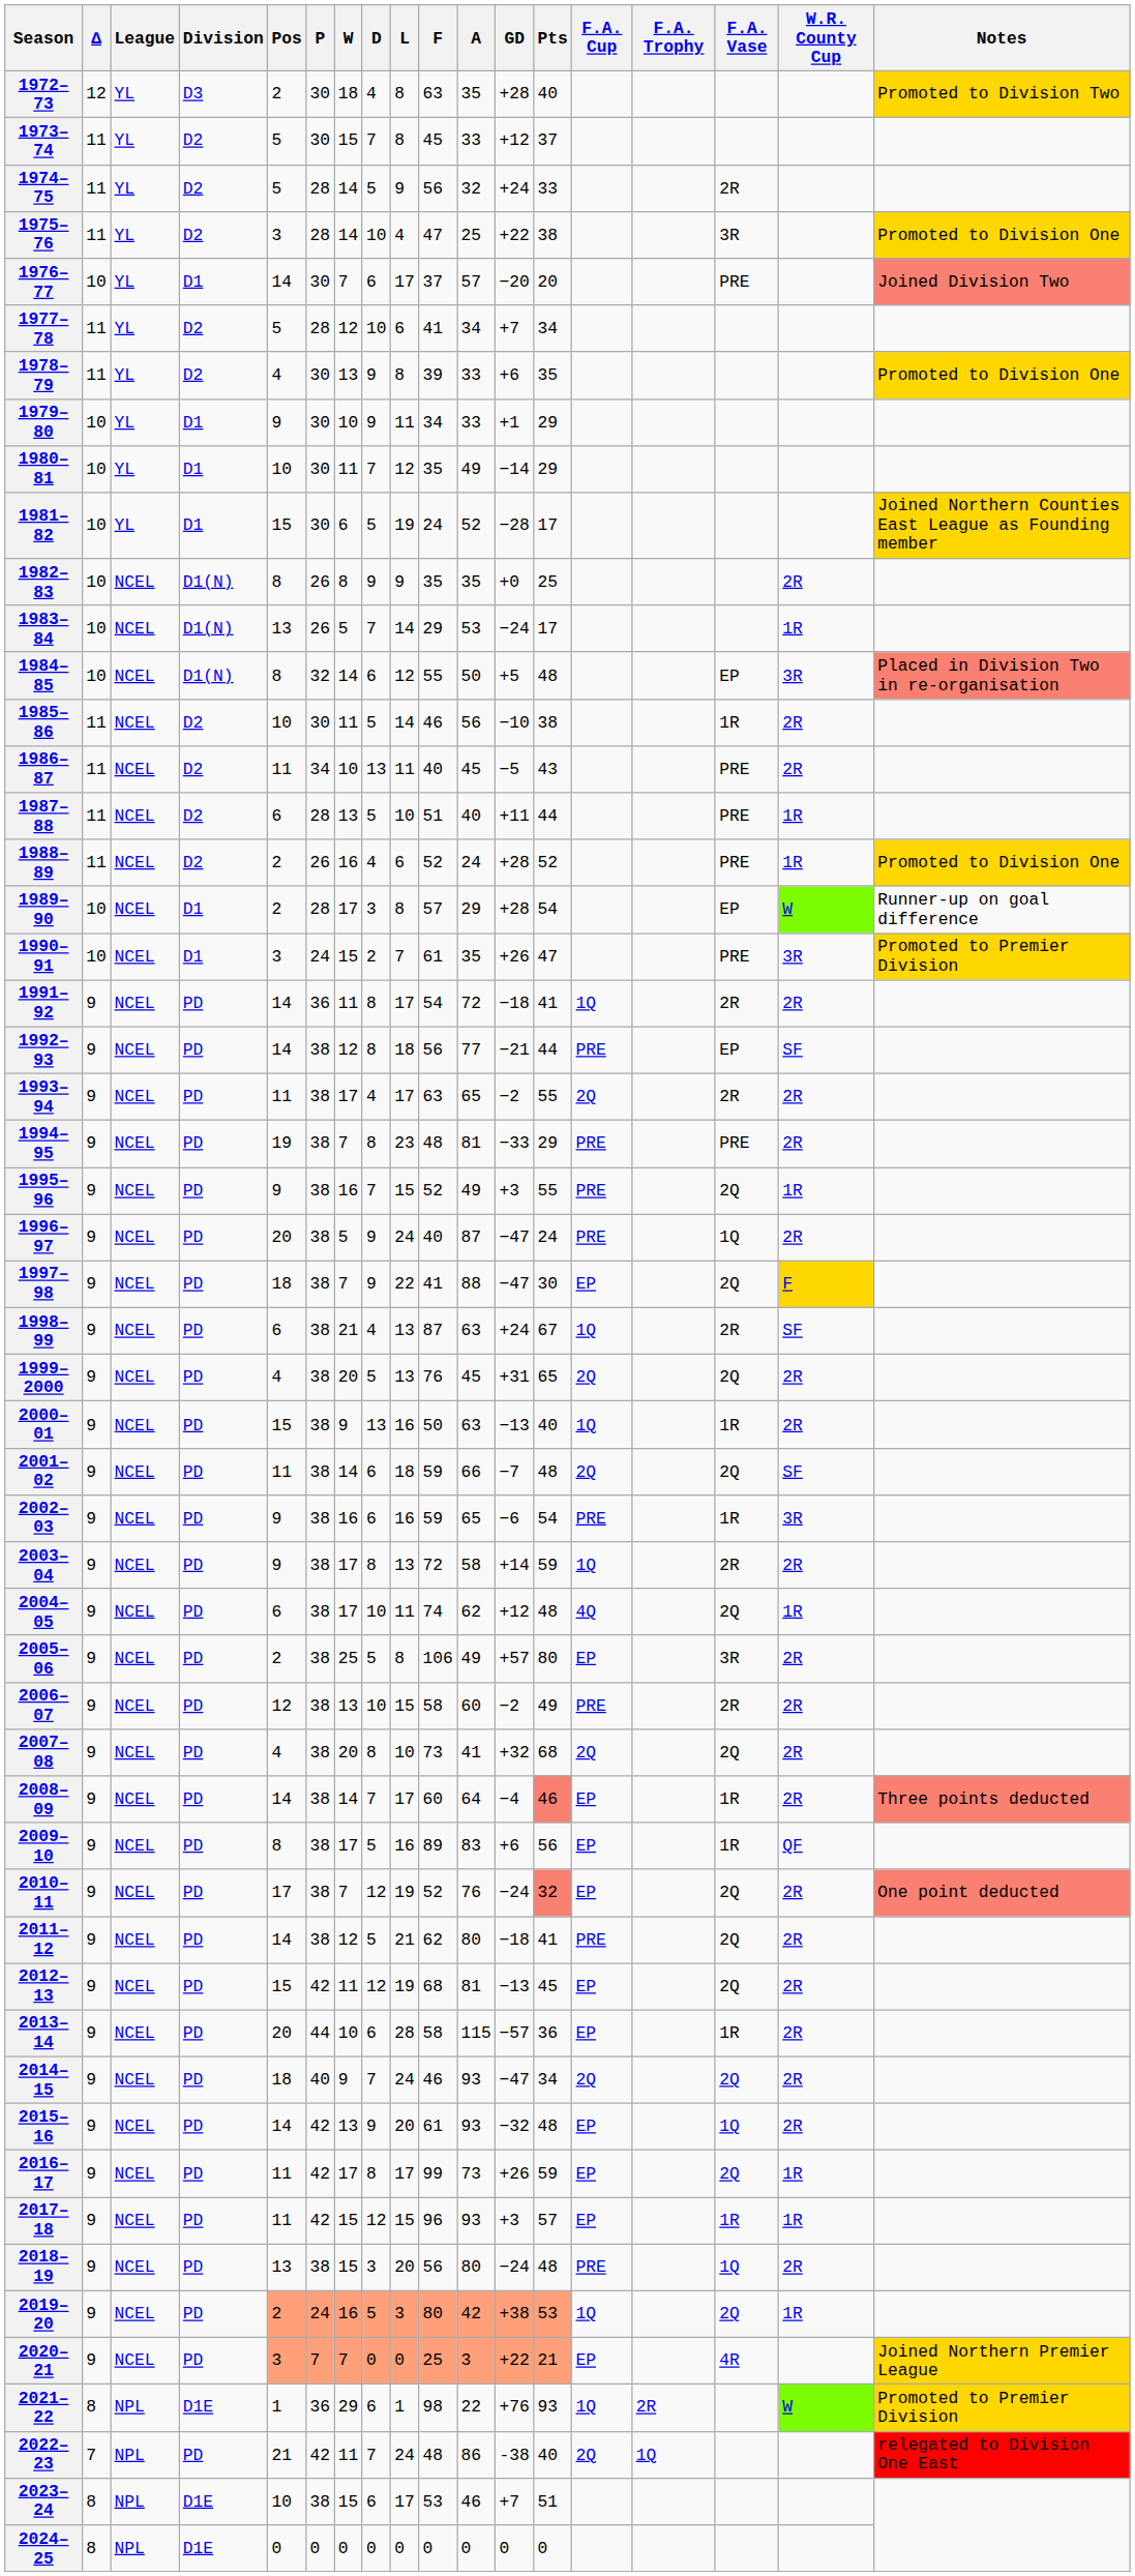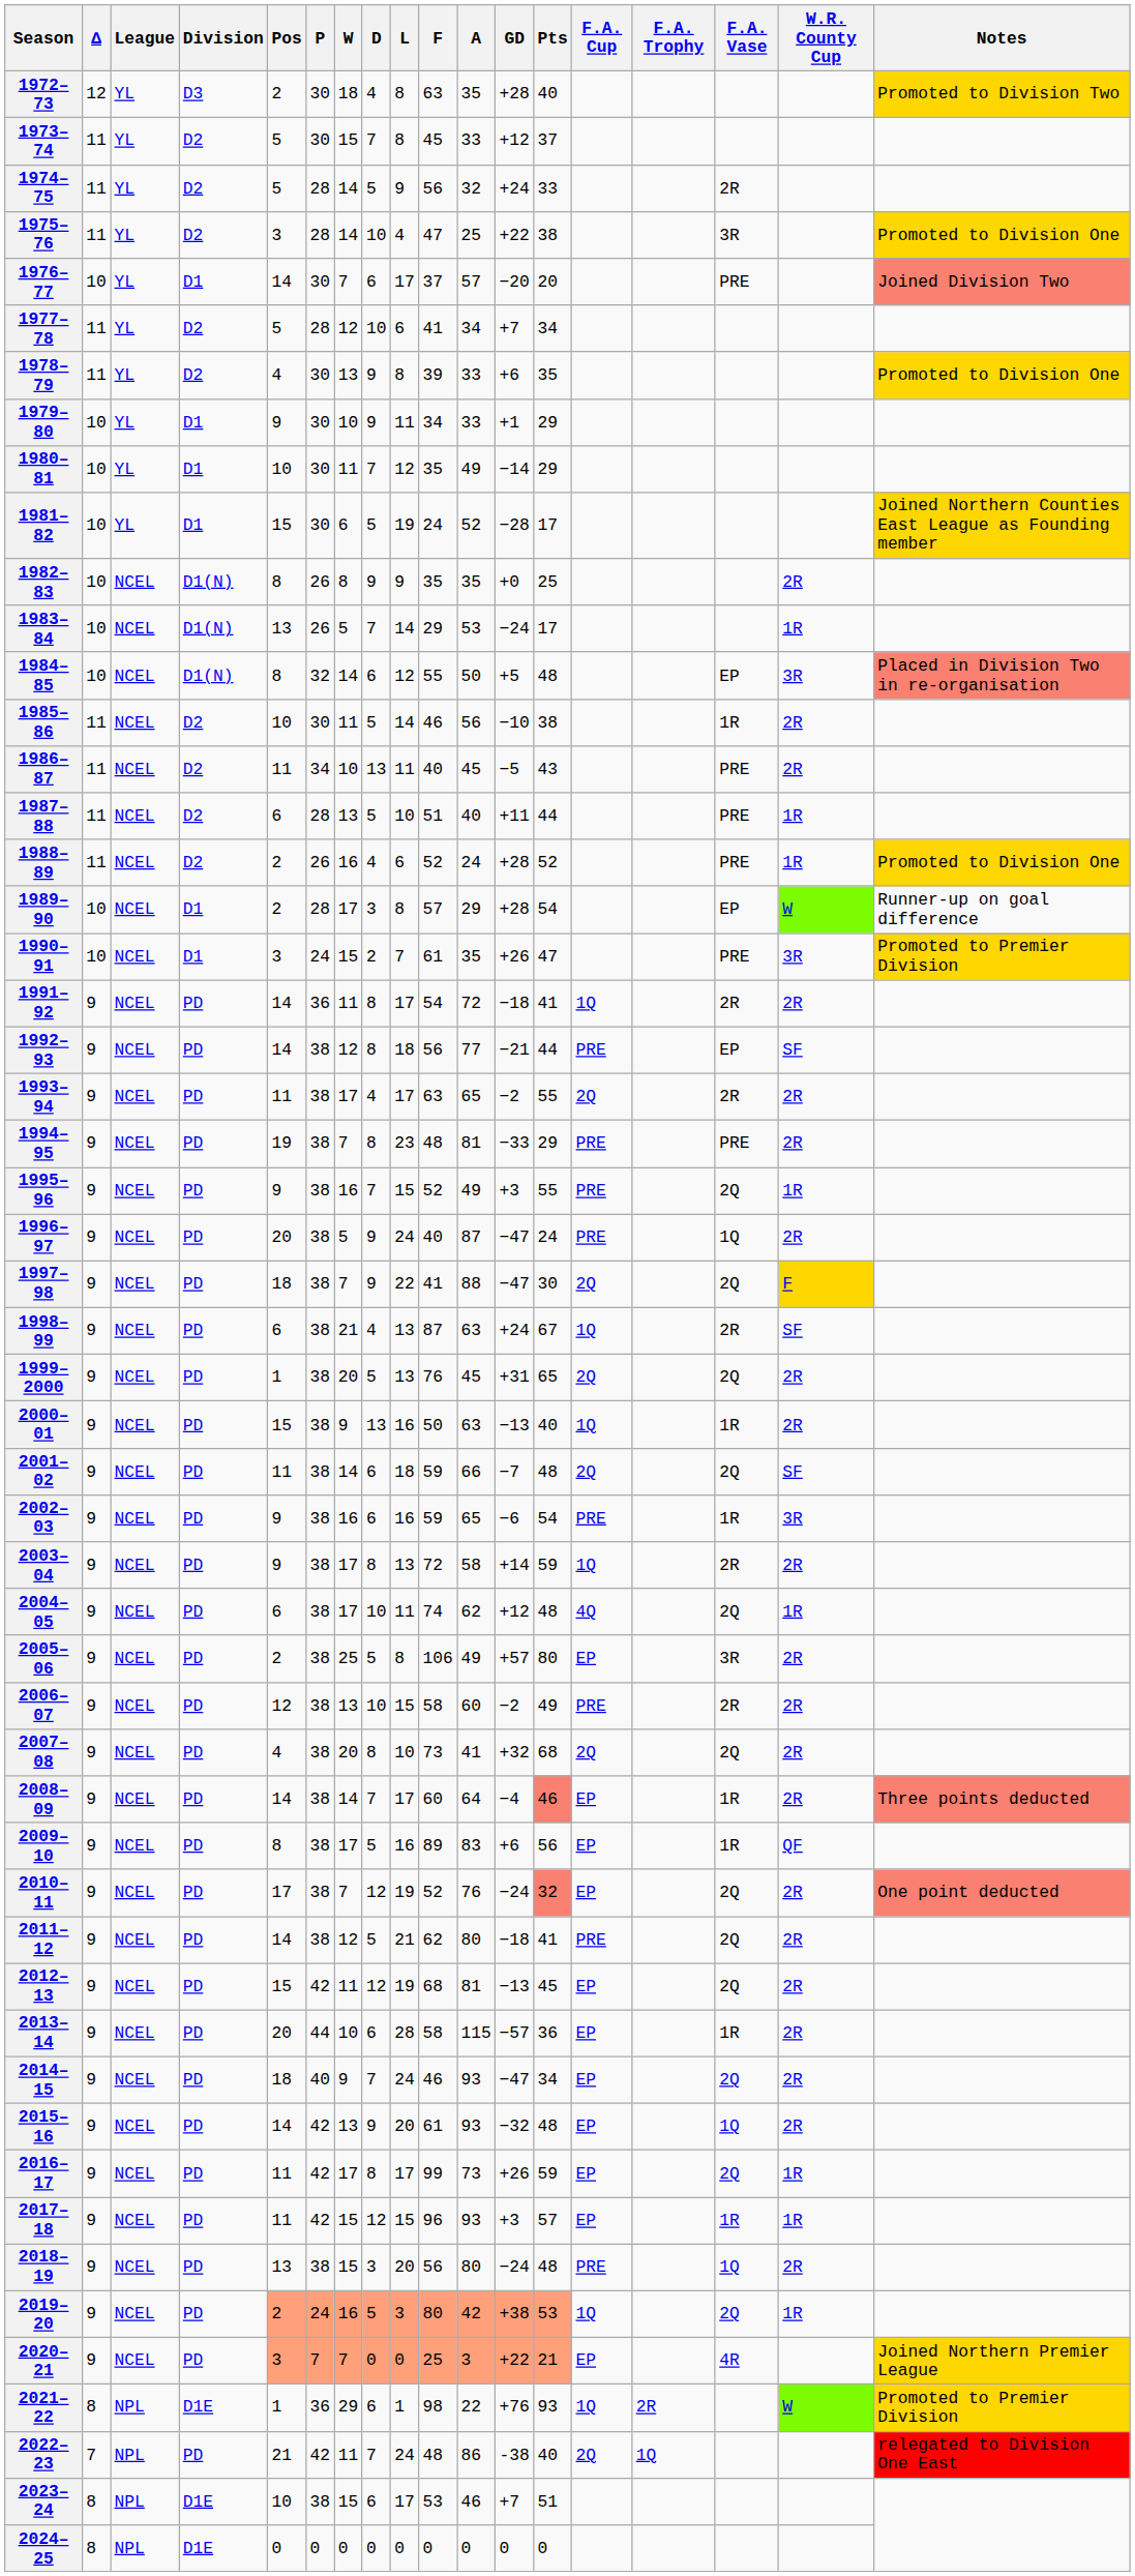1997–98 | F.A. Cup: EP -> 2Q
1999–2000 | Pos: 4 -> 1
2014–15 | F.A. Cup: 2Q -> EP
